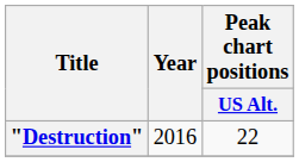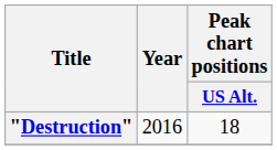"Destruction" | Peak chart positions / US Alt.: 22 -> 18
